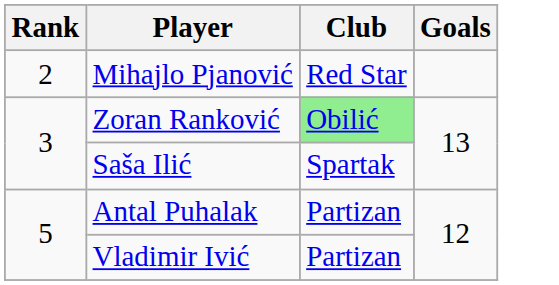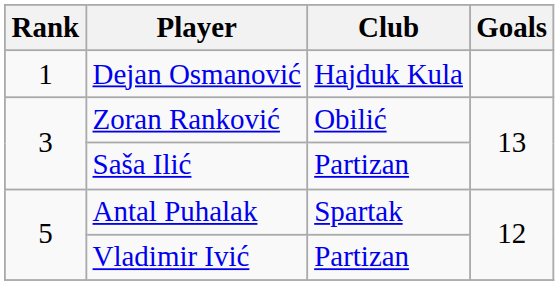+ row: 1 | Dejan Osmanović | Hajduk Kula
- row: 2 | Mihajlo Pjanović | Red Star
Zoran Ranković | Club: lightgreen background -> no background
Saša Ilić | Club: Spartak -> Partizan
Antal Puhalak | Club: Partizan -> Spartak
